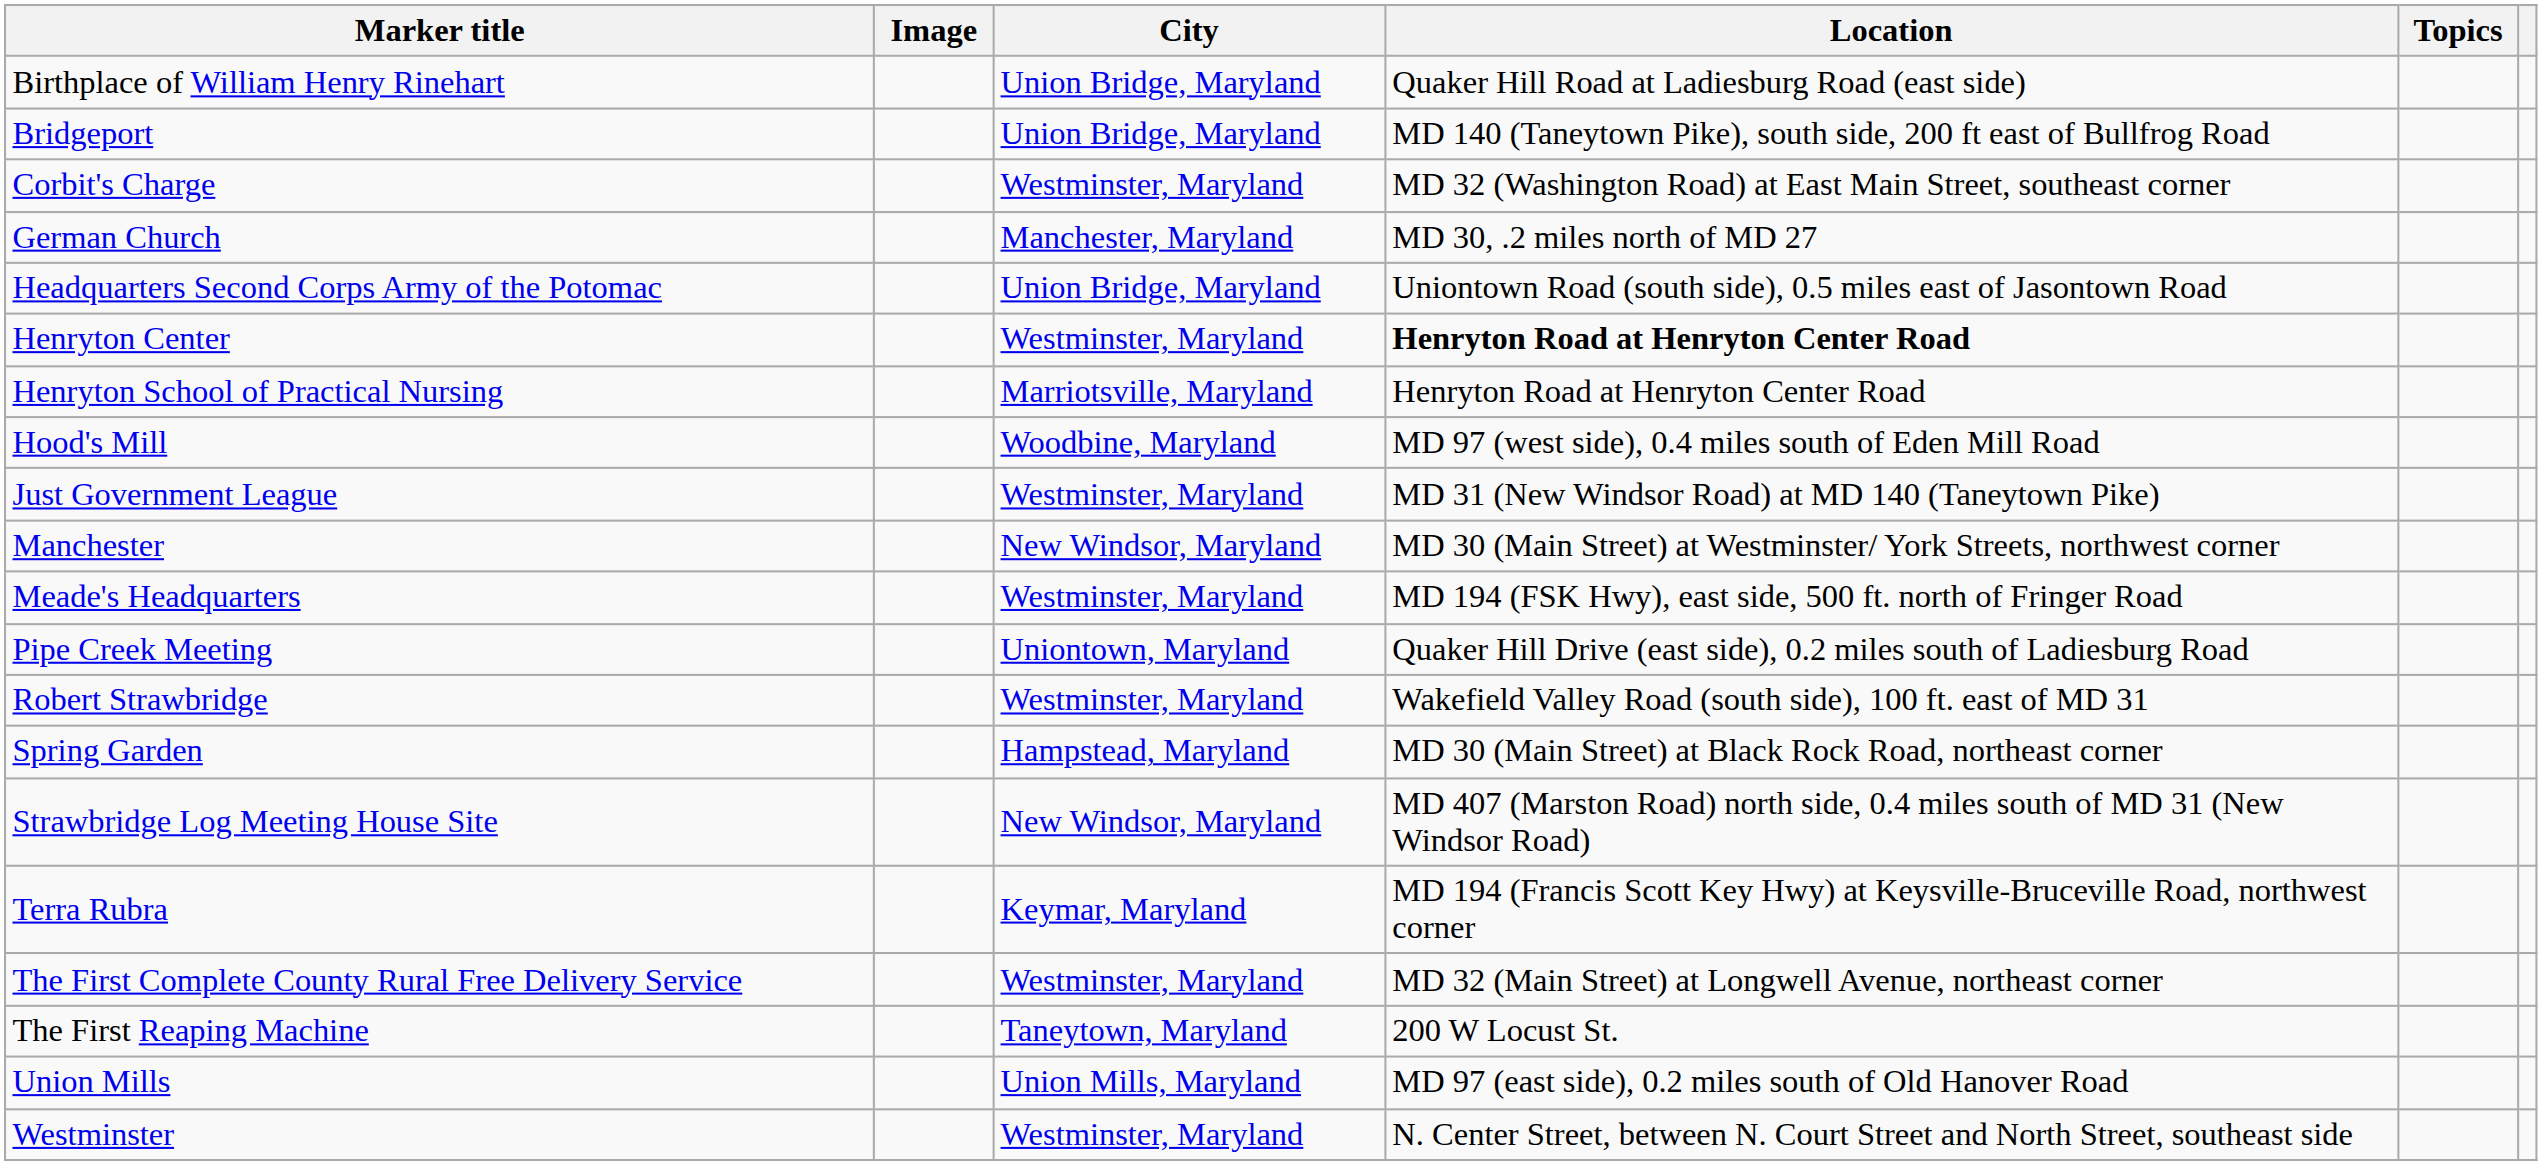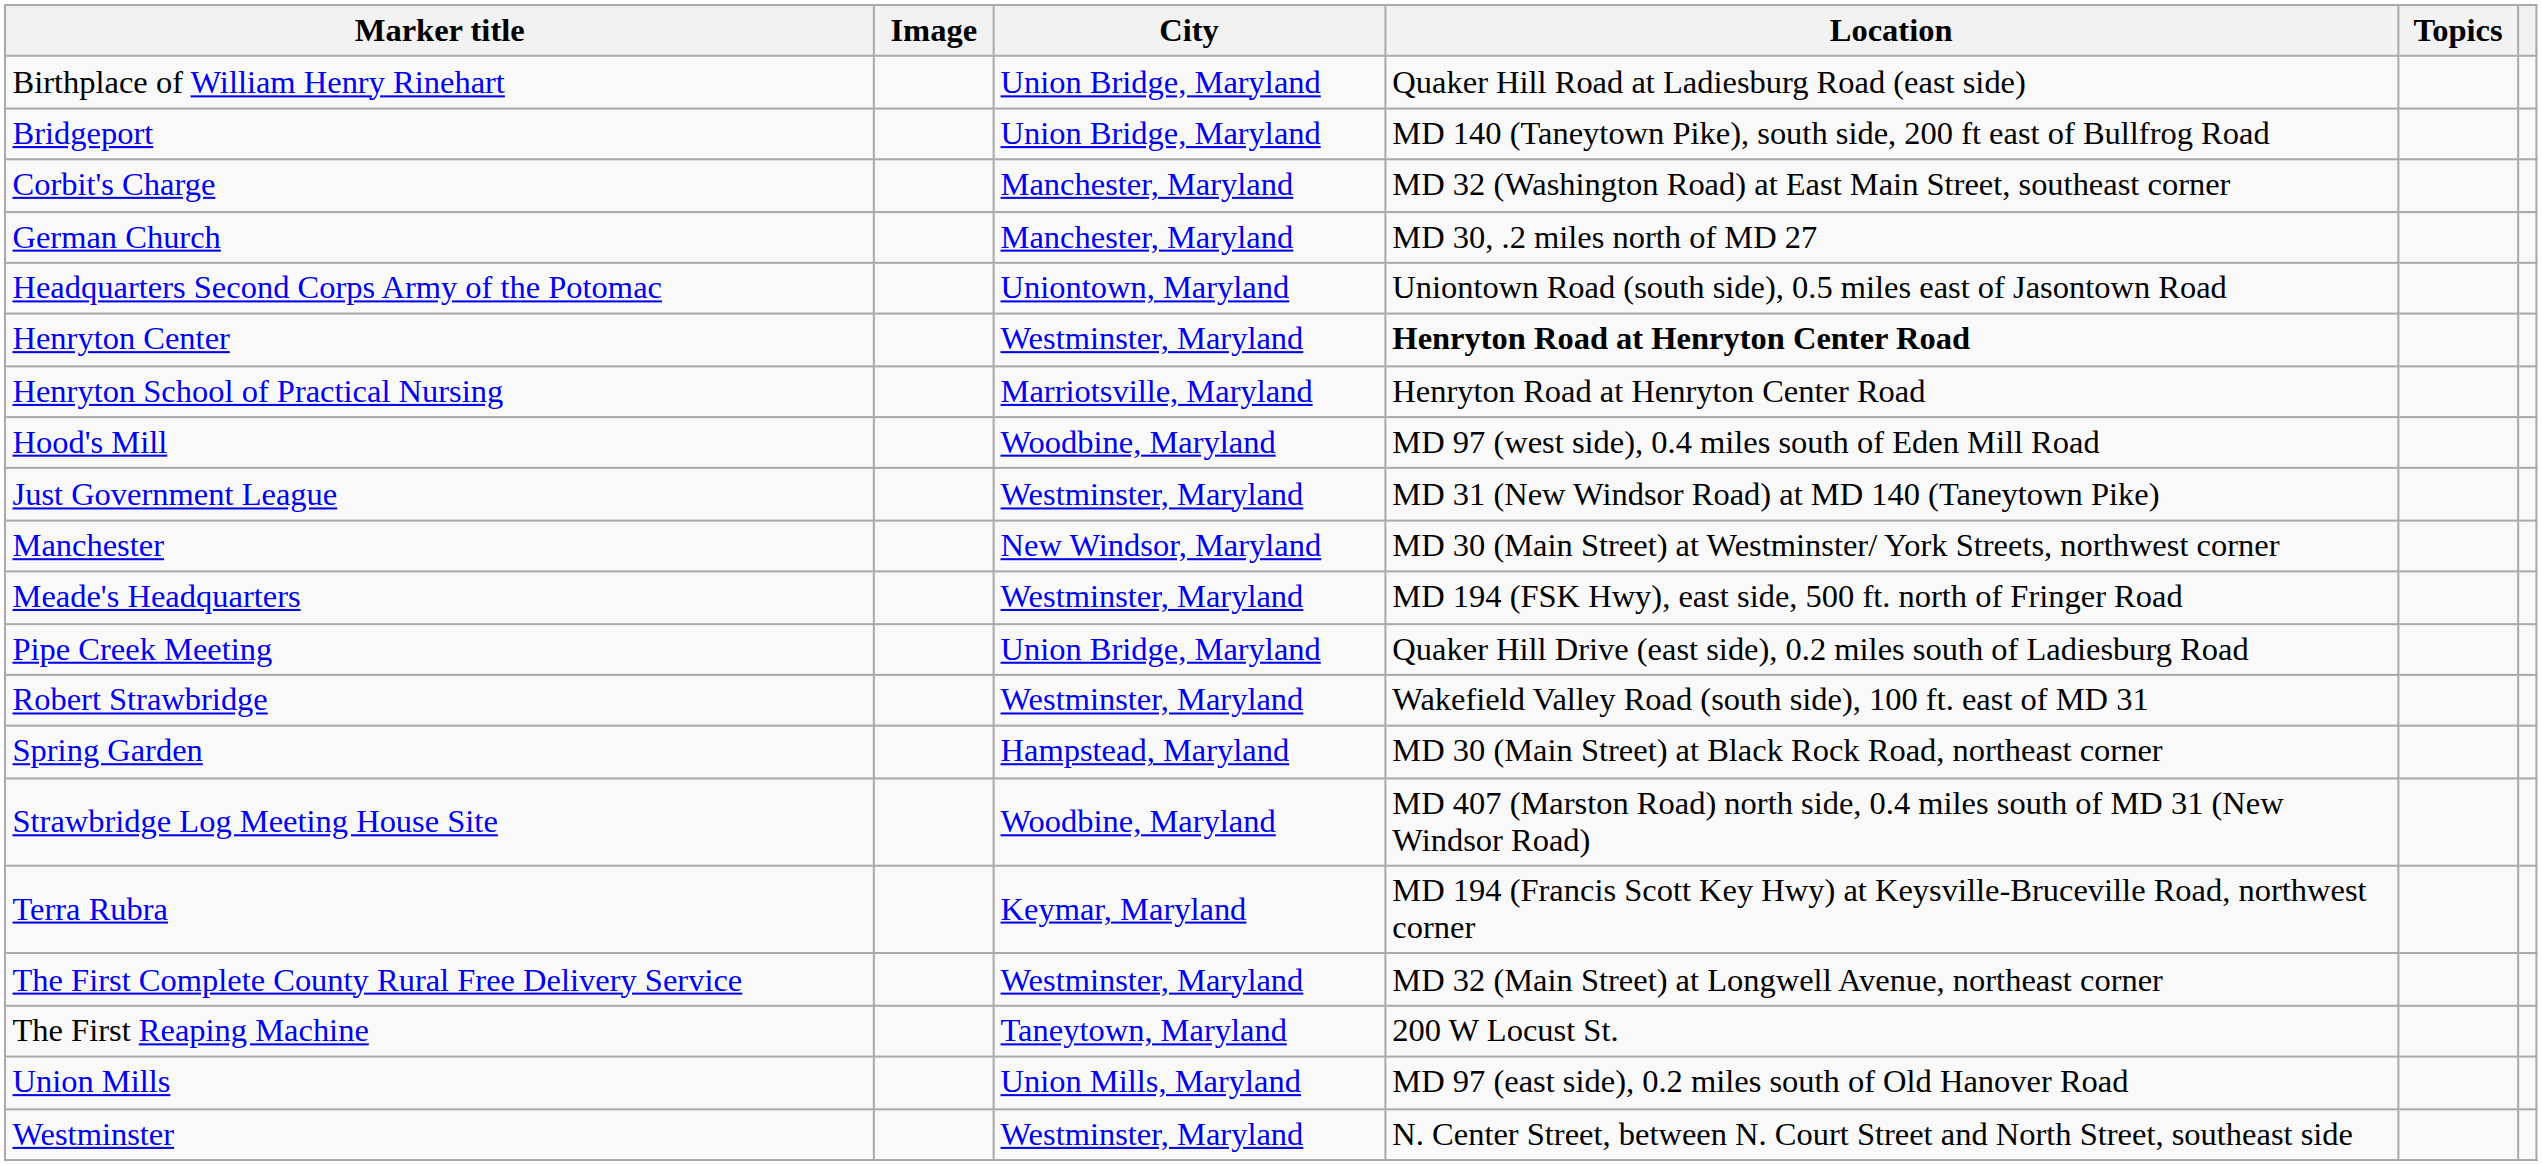Corbit's Charge | City: Westminster, Maryland -> Manchester, Maryland
Headquarters Second Corps Army of the Potomac | City: Union Bridge, Maryland -> Uniontown, Maryland
Pipe Creek Meeting | City: Uniontown, Maryland -> Union Bridge, Maryland
Strawbridge Log Meeting House Site | City: New Windsor, Maryland -> Woodbine, Maryland
